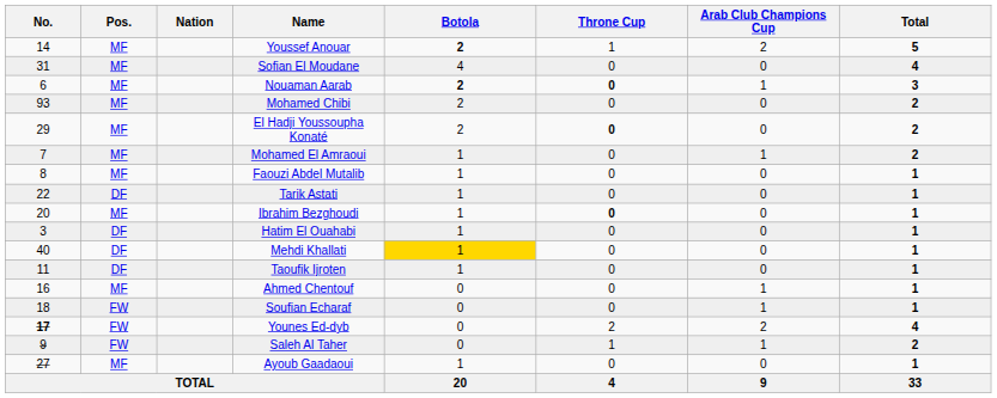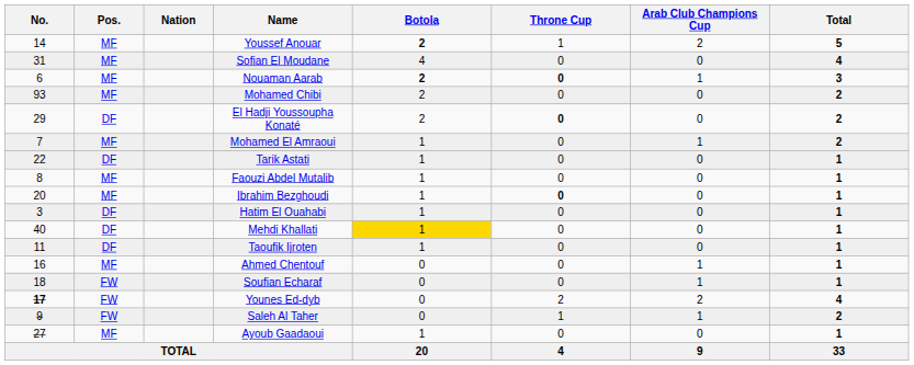El Hadji Youssoupha Konaté | Pos.: MF -> DF
rows swapped: Faouzi Abdel Mutalib <-> Tarik Astati
